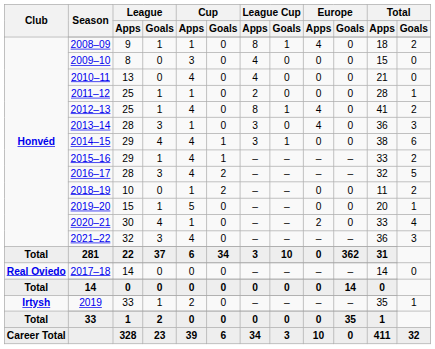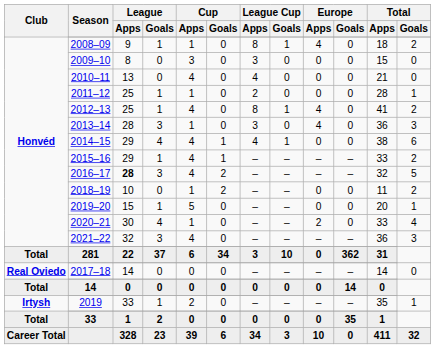2009–10 | League Cup / Apps: 4 -> 3
2014–15 | League Cup / Apps: 3 -> 4
2016–17 | League / Apps: normal -> bold
